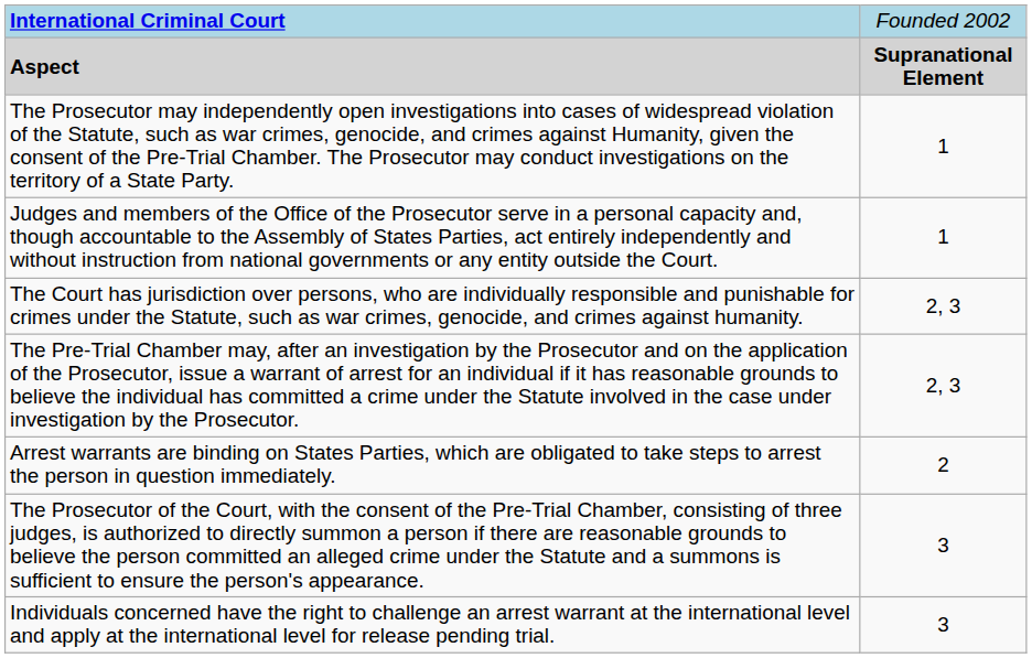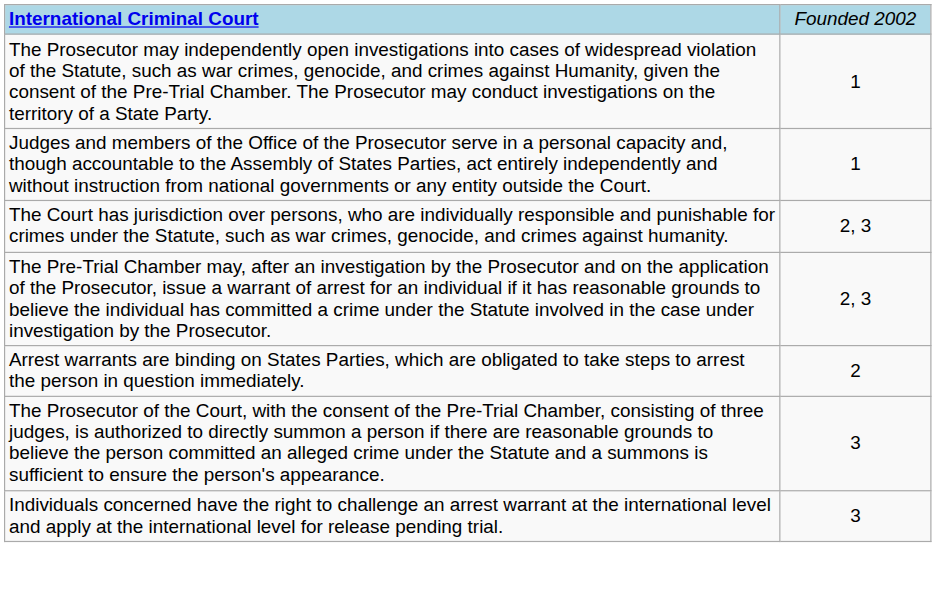- row: Aspect | Supranational Element
